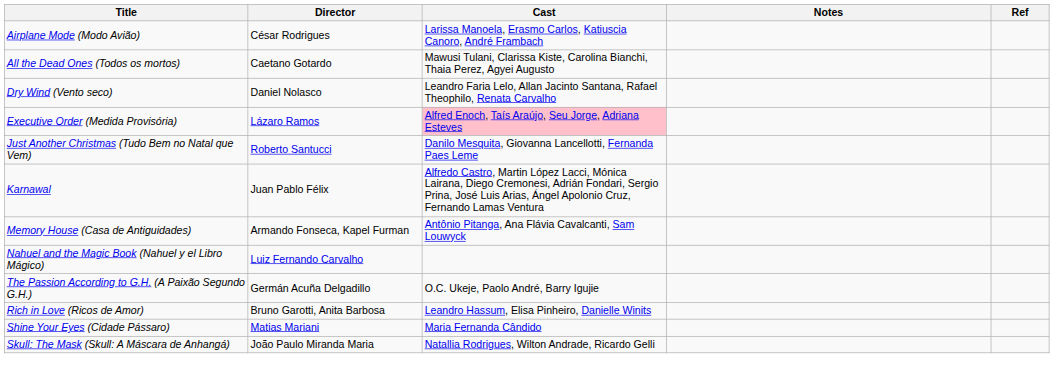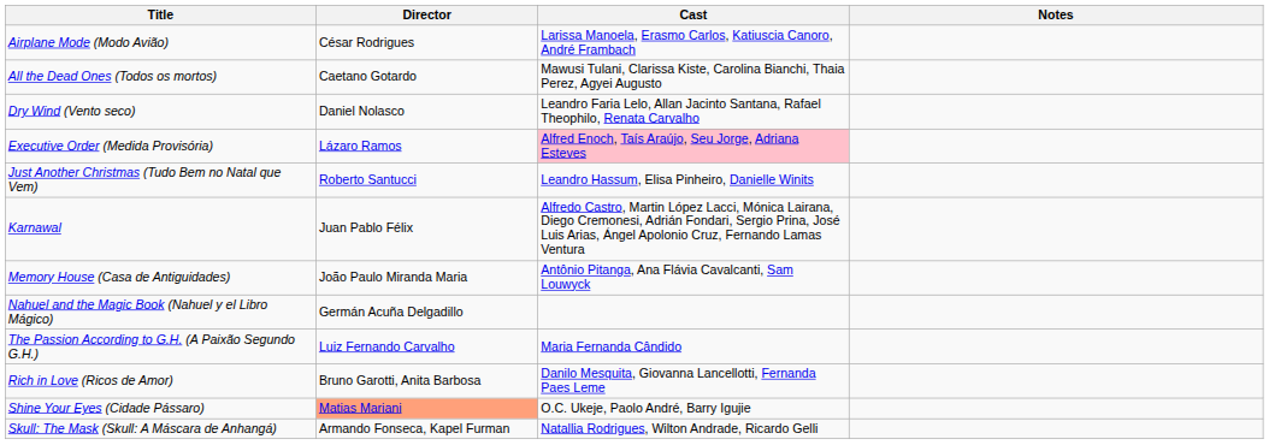- column: Ref
Just Another Christmas (Tudo Bem no Natal que Vem) | Cast: Danilo Mesquita, Giovanna Lancellotti, Fernanda Paes Leme -> Leandro Hassum, Elisa Pinheiro, Danielle Winits
Memory House (Casa de Antiguidades) | Director: Armando Fonseca, Kapel Furman -> João Paulo Miranda Maria
Nahuel and the Magic Book (Nahuel y el Libro Mágico) | Director: Luiz Fernando Carvalho -> Germán Acuña Delgadillo
The Passion According to G.H. (A Paixão Segundo G.H.) | Director: Germán Acuña Delgadillo -> Luiz Fernando Carvalho
The Passion According to G.H. (A Paixão Segundo G.H.) | Cast: O.C. Ukeje, Paolo André, Barry Igujie -> Maria Fernanda Cândido
Rich in Love (Ricos de Amor) | Cast: Leandro Hassum, Elisa Pinheiro, Danielle Winits -> Danilo Mesquita, Giovanna Lancellotti, Fernanda Paes Leme
Shine Your Eyes (Cidade Pássaro) | Director: no background -> lightsalmon background
Shine Your Eyes (Cidade Pássaro) | Cast: Maria Fernanda Cândido -> O.C. Ukeje, Paolo André, Barry Igujie
Skull: The Mask (Skull: A Máscara de Anhangá) | Director: João Paulo Miranda Maria -> Armando Fonseca, Kapel Furman
